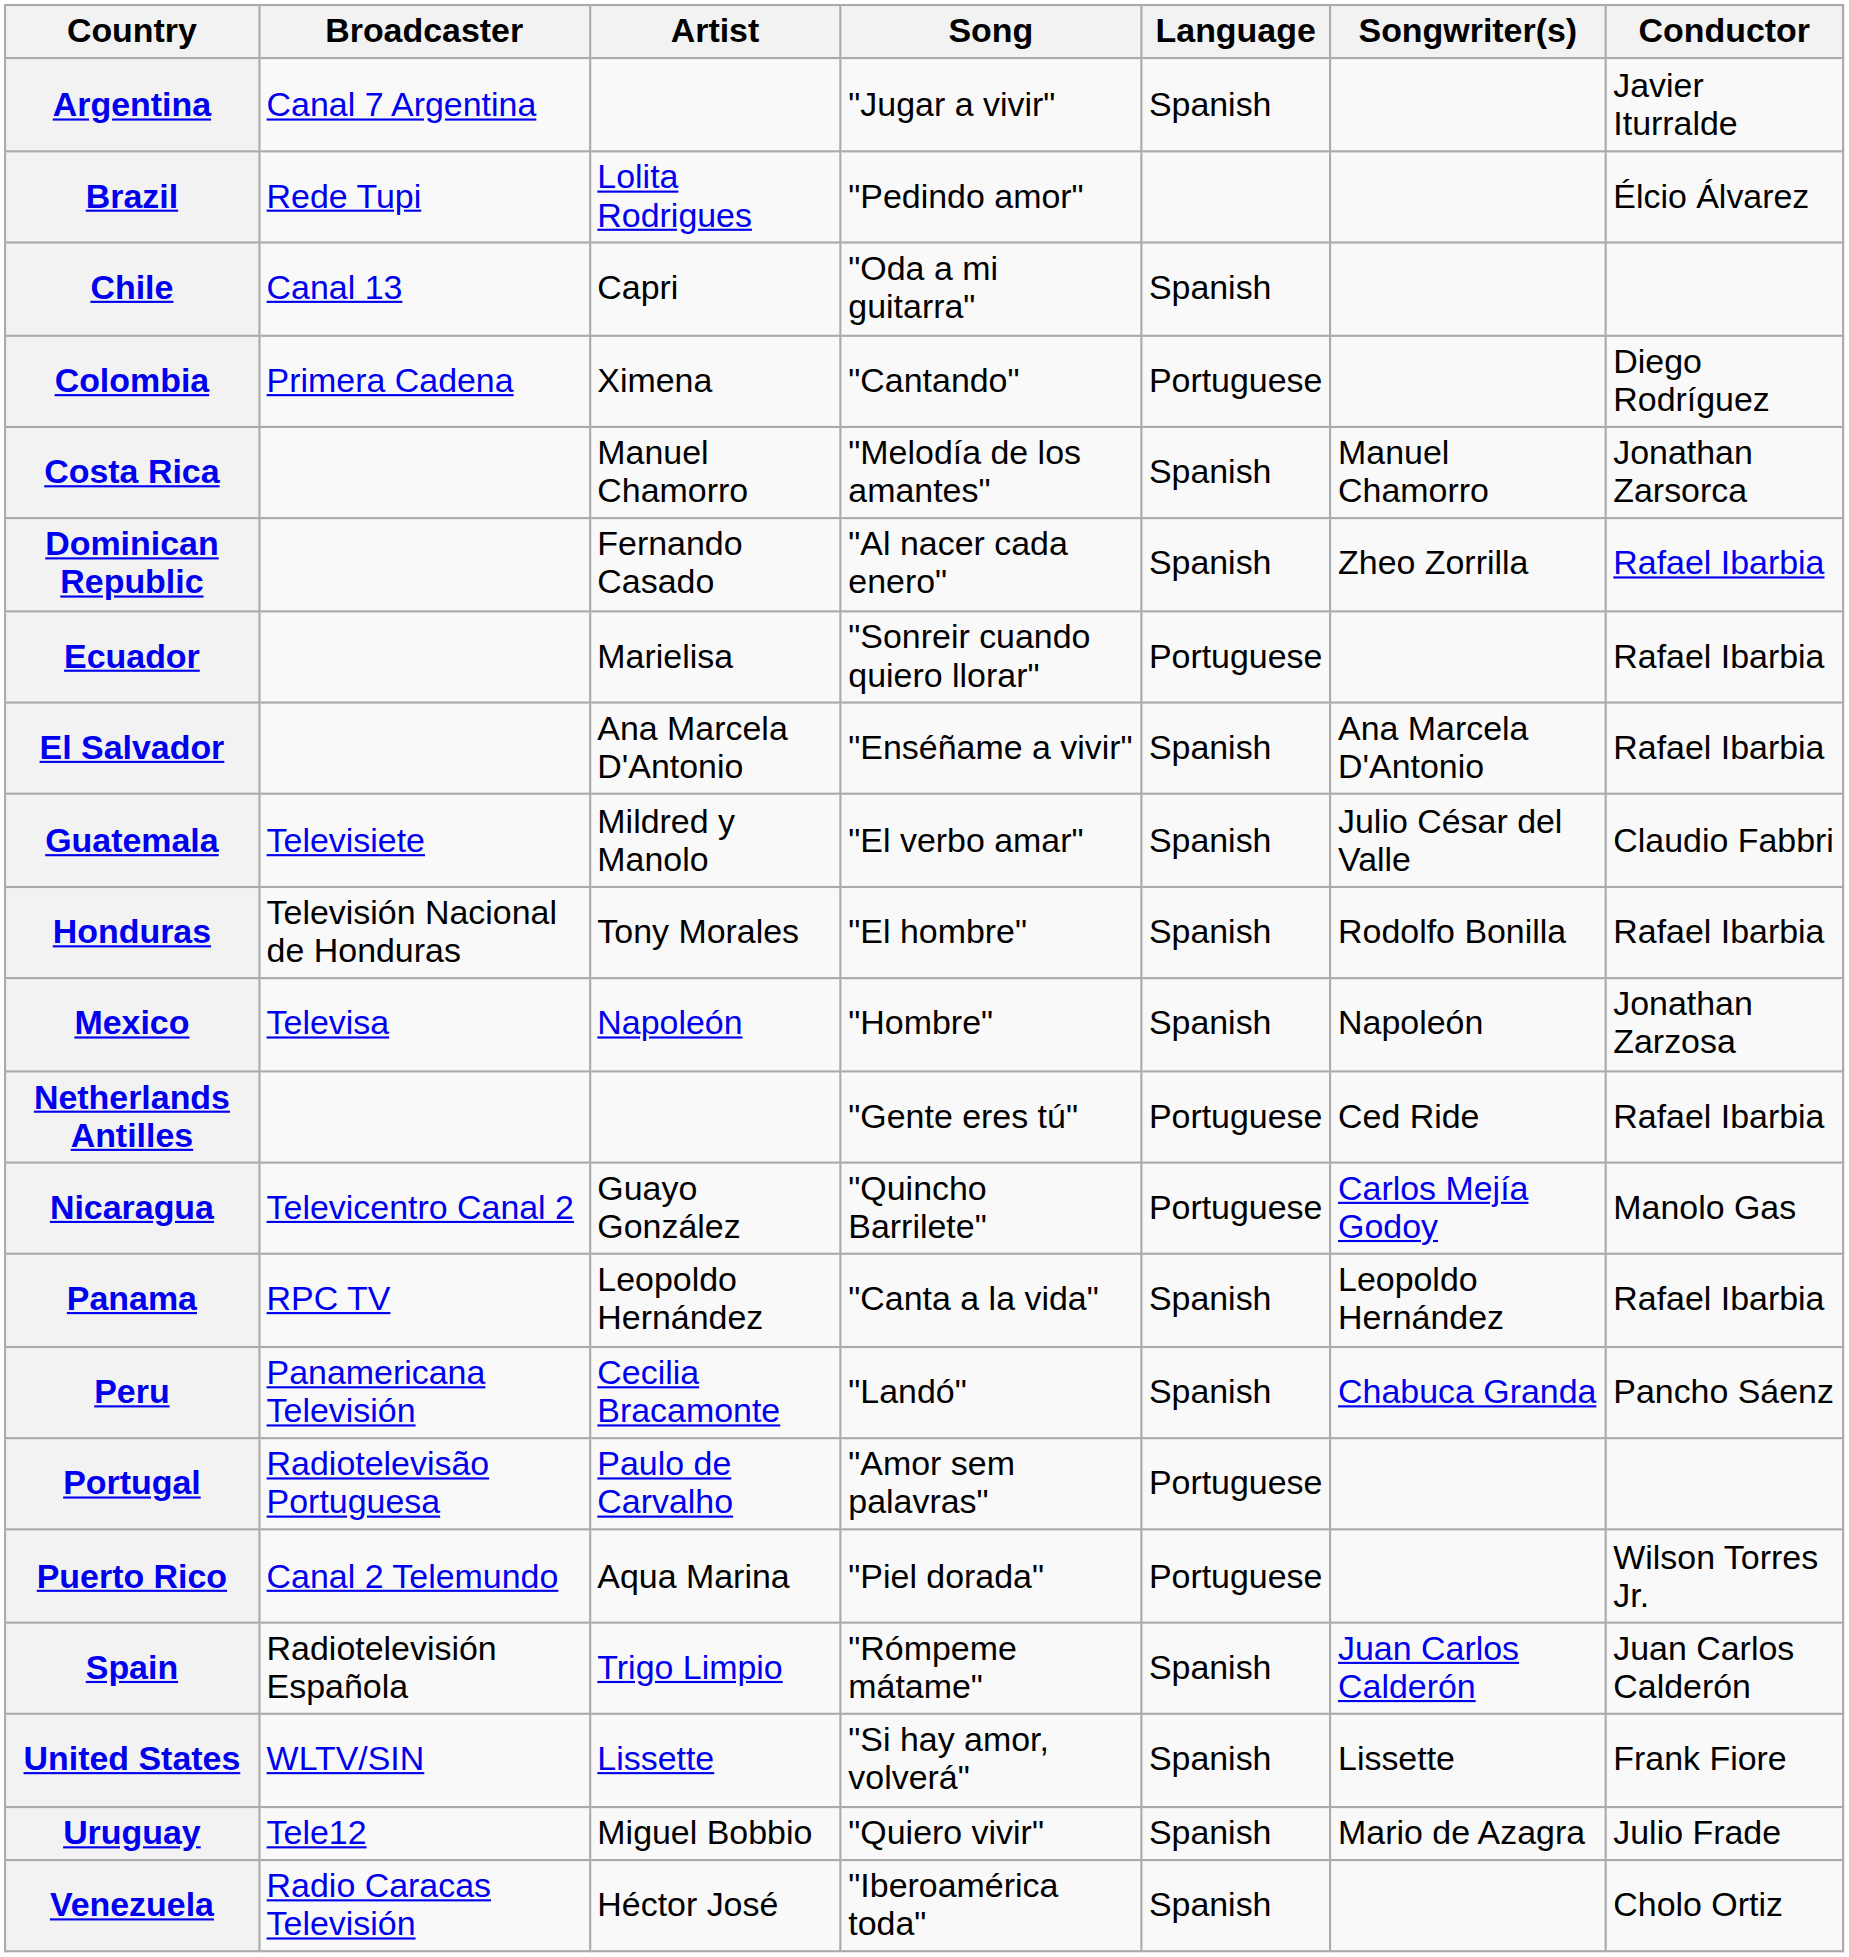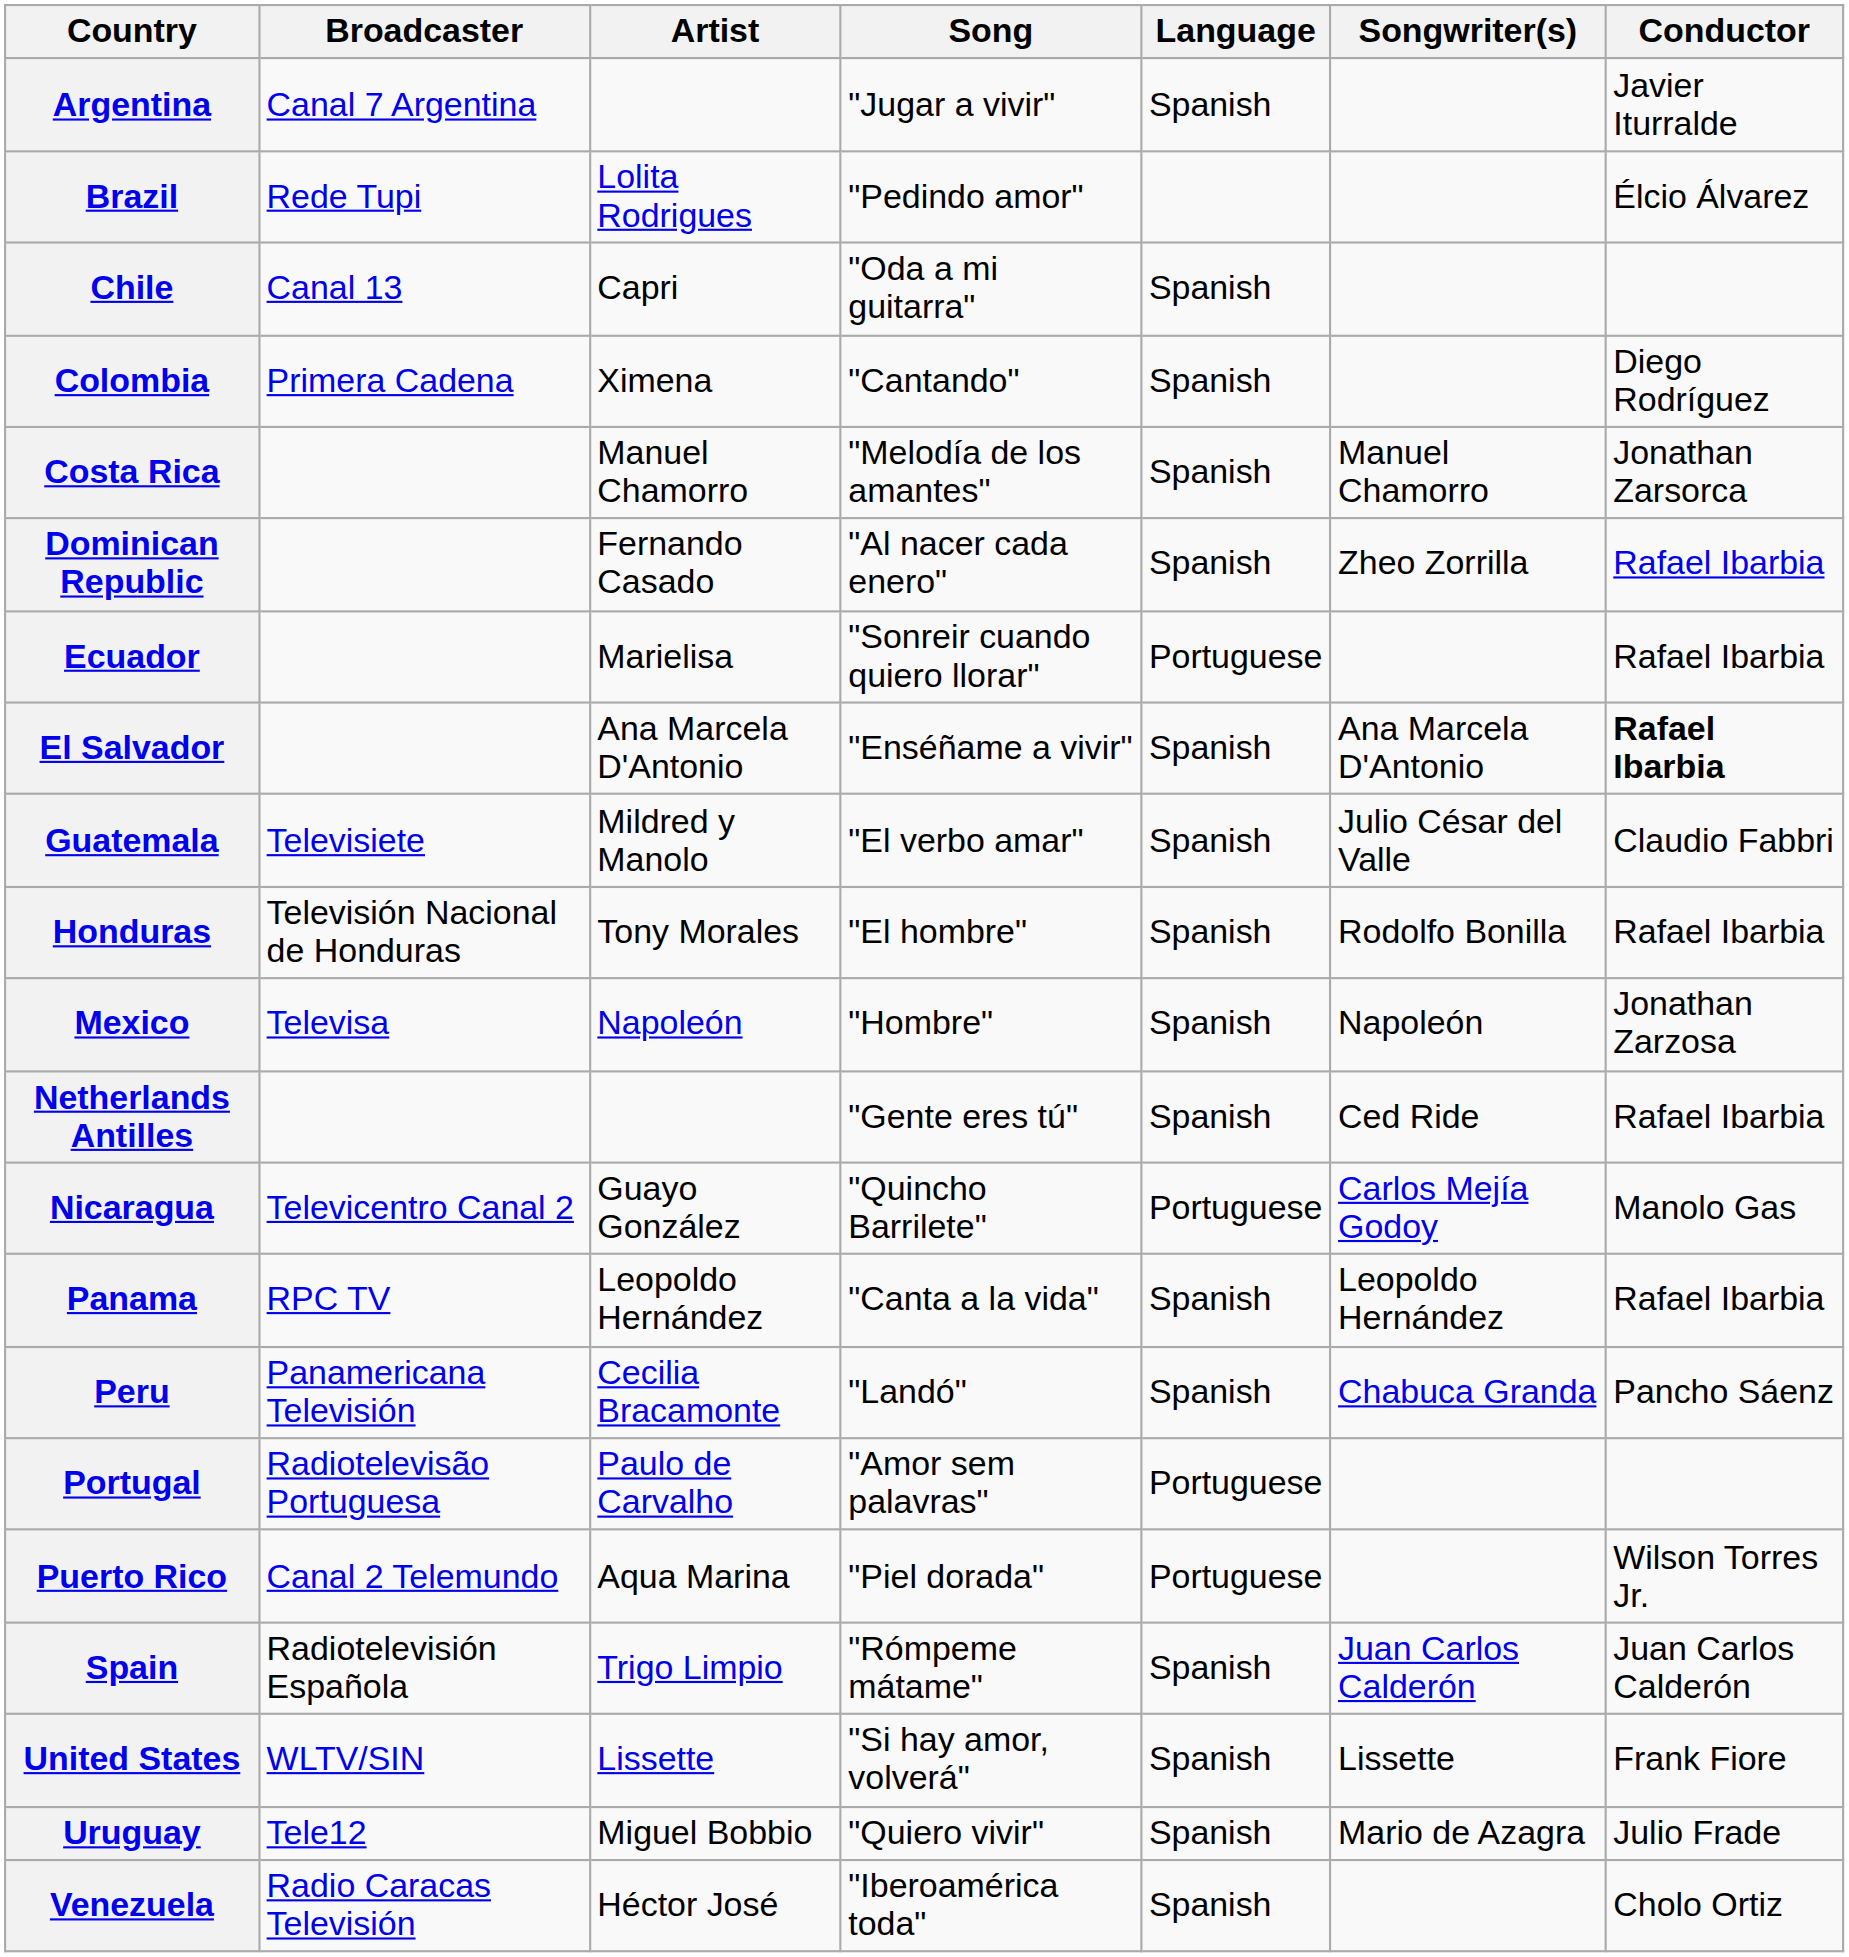Colombia | Language: Portuguese -> Spanish
El Salvador | Conductor: normal -> bold
Netherlands Antilles | Language: Portuguese -> Spanish
